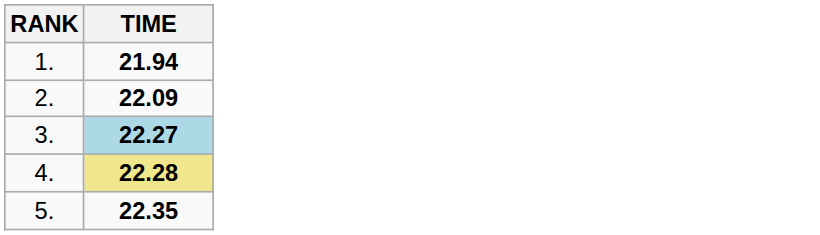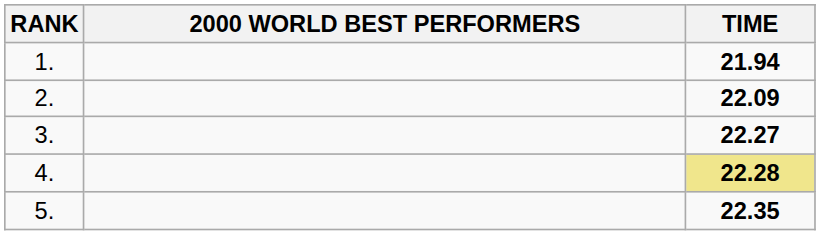+ column: 2000 WORLD BEST PERFORMERS
3. | TIME: lightblue background -> no background
